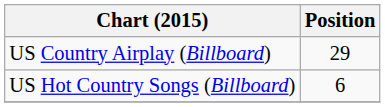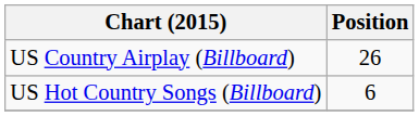US Country Airplay (Billboard) | Position: 29 -> 26
